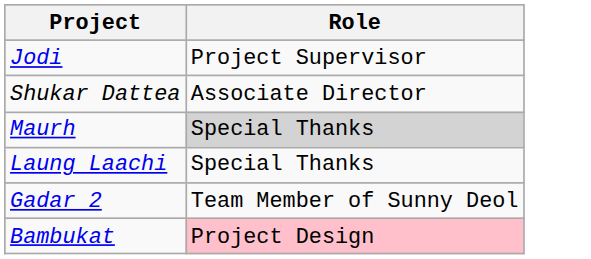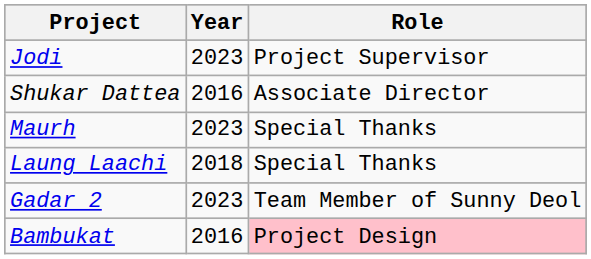+ column: Year | 2023 | 2016 | 2023 | 2018 | 2023 | 2016
Maurh | Role: lightgrey background -> no background
